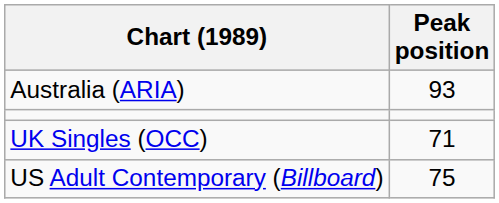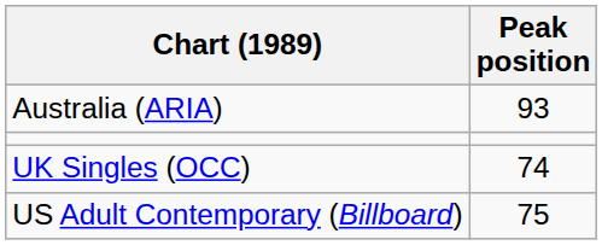UK Singles (OCC) | Peak position: 71 -> 74
